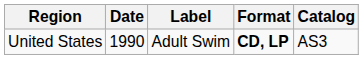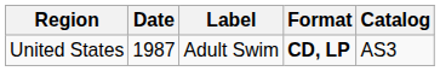United States | Date: 1990 -> 1987
